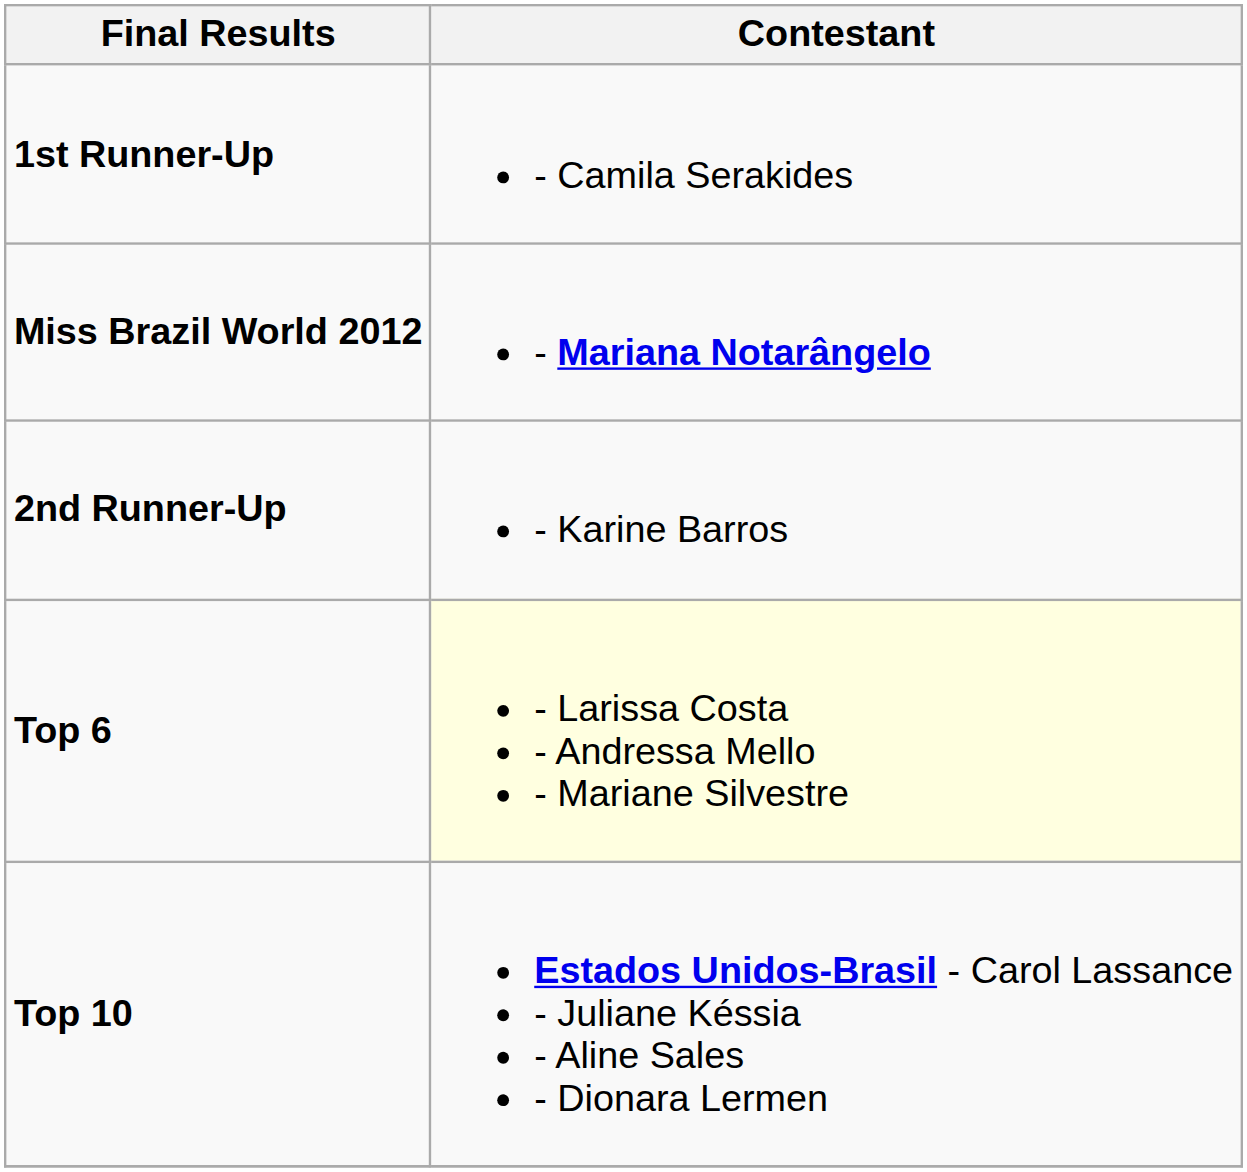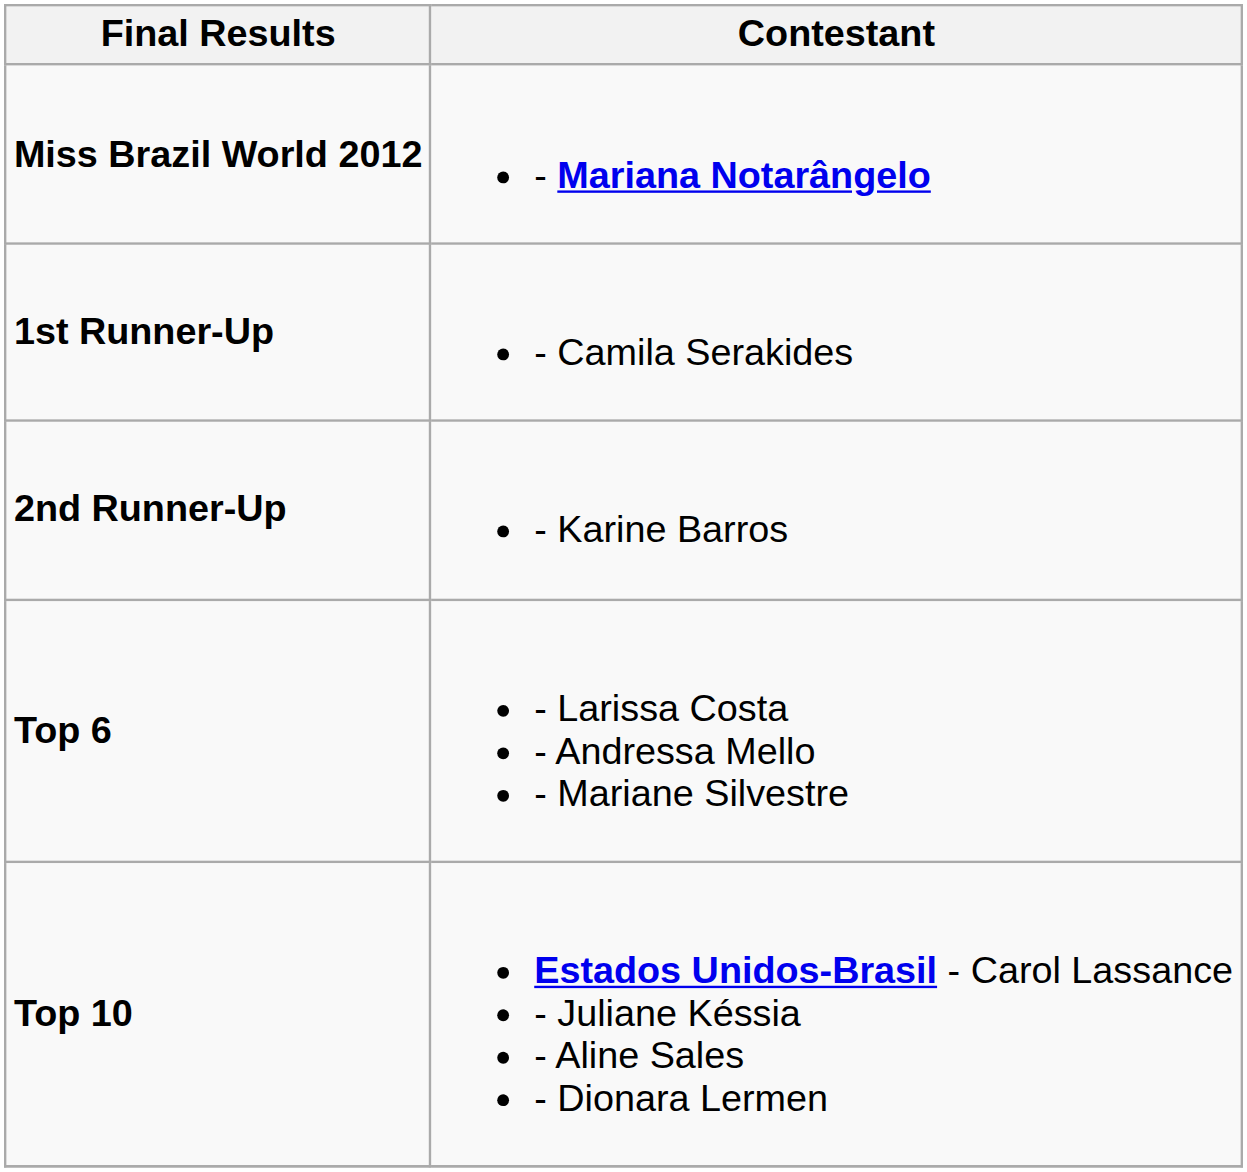rows swapped: Miss Brazil World 2012 <-> 1st Runner-Up
Top 6 | Contestant: lightyellow background -> no background
